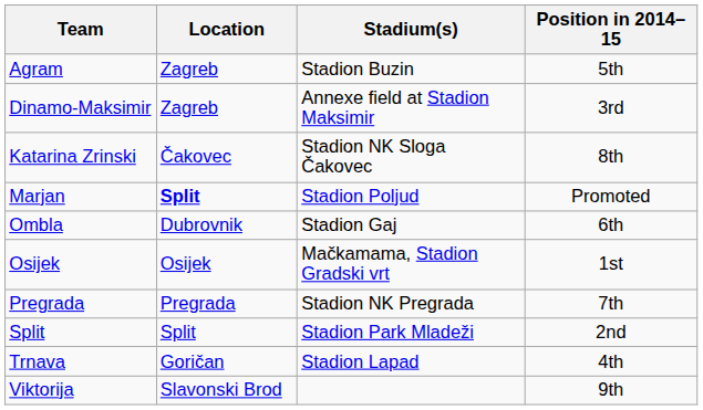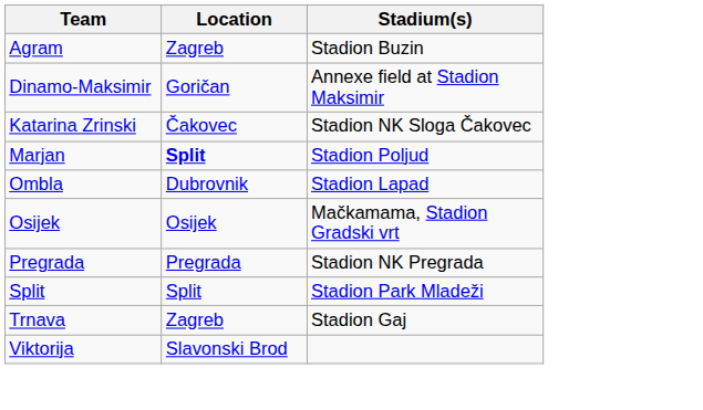- column: Position in 2014–15 | 5th | 3rd | 8th | Promoted | 6th | 1st | 7th | 2nd | 4th | 9th
Dinamo-Maksimir | Location: Zagreb -> Goričan
Ombla | Stadium(s): Stadion Gaj -> Stadion Lapad
Trnava | Location: Goričan -> Zagreb
Trnava | Stadium(s): Stadion Lapad -> Stadion Gaj
